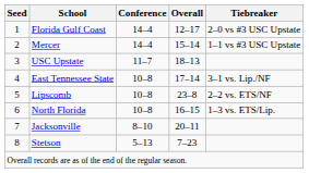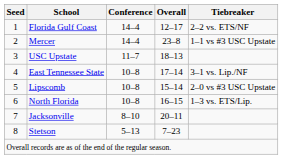Florida Gulf Coast | Tiebreaker: 2–0 vs #3 USC Upstate -> 2–2 vs. ETS/NF
Mercer | Overall: 15–14 -> 23–8
Lipscomb | Overall: 23–8 -> 15–14
Lipscomb | Tiebreaker: 2–2 vs. ETS/NF -> 2–0 vs #3 USC Upstate
